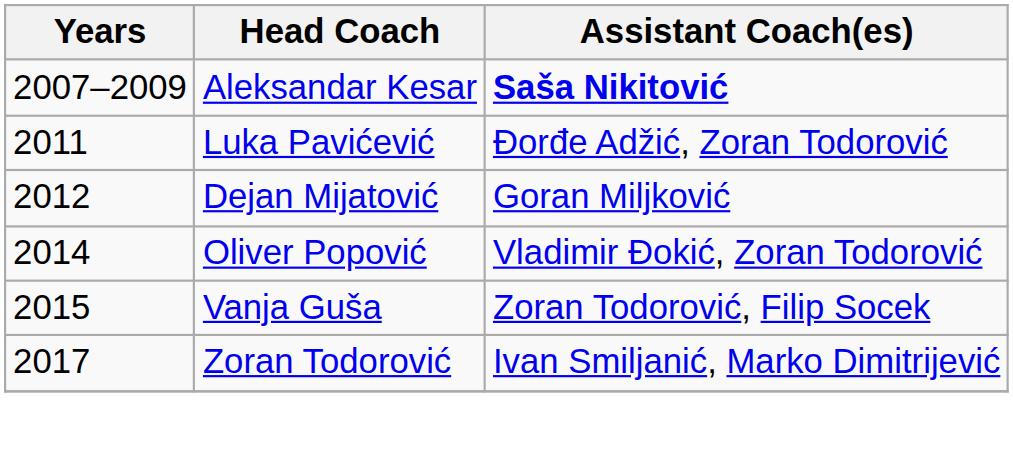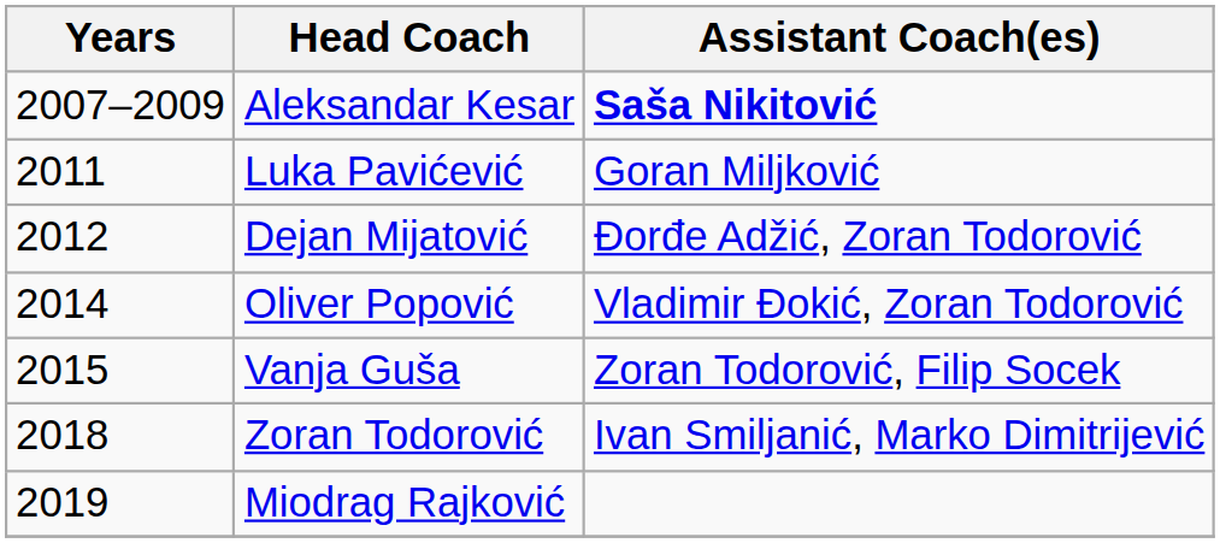Luka Pavićević | Assistant Coach(es): Đorđe Adžić, Zoran Todorović -> Goran Miljković
Dejan Mijatović | Assistant Coach(es): Goran Miljković -> Đorđe Adžić, Zoran Todorović
Zoran Todorović | Years: 2017 -> 2018
+ row: 2019 | Miodrag Rajković
